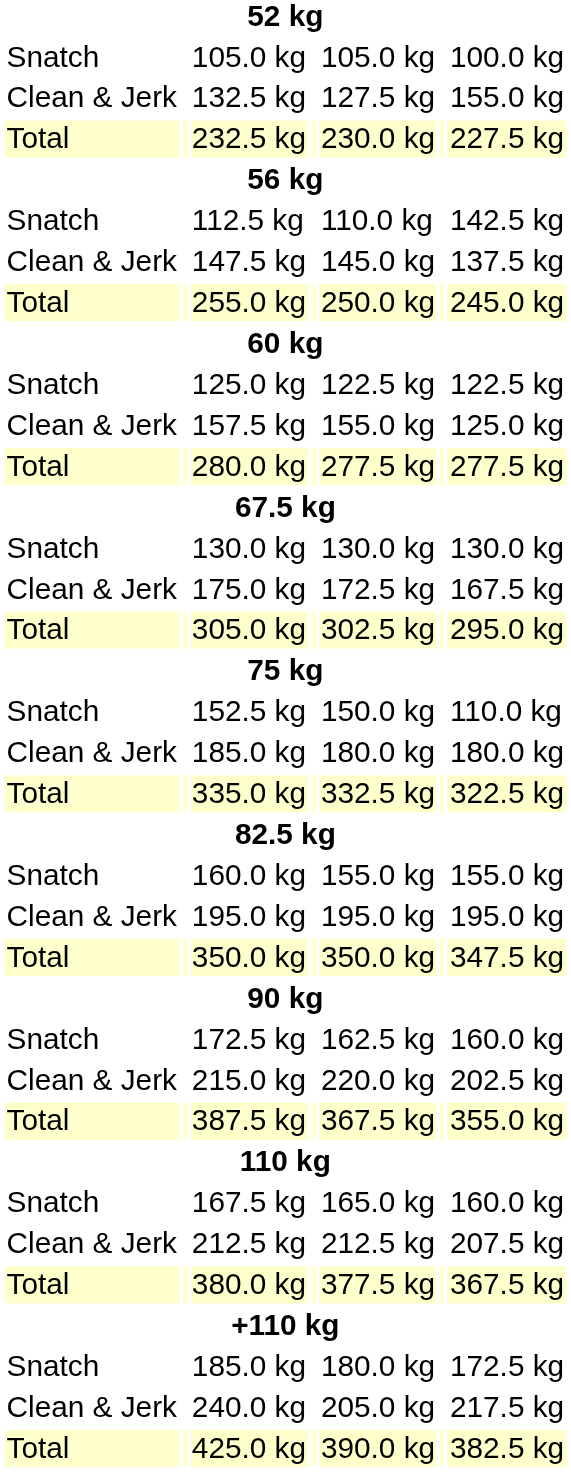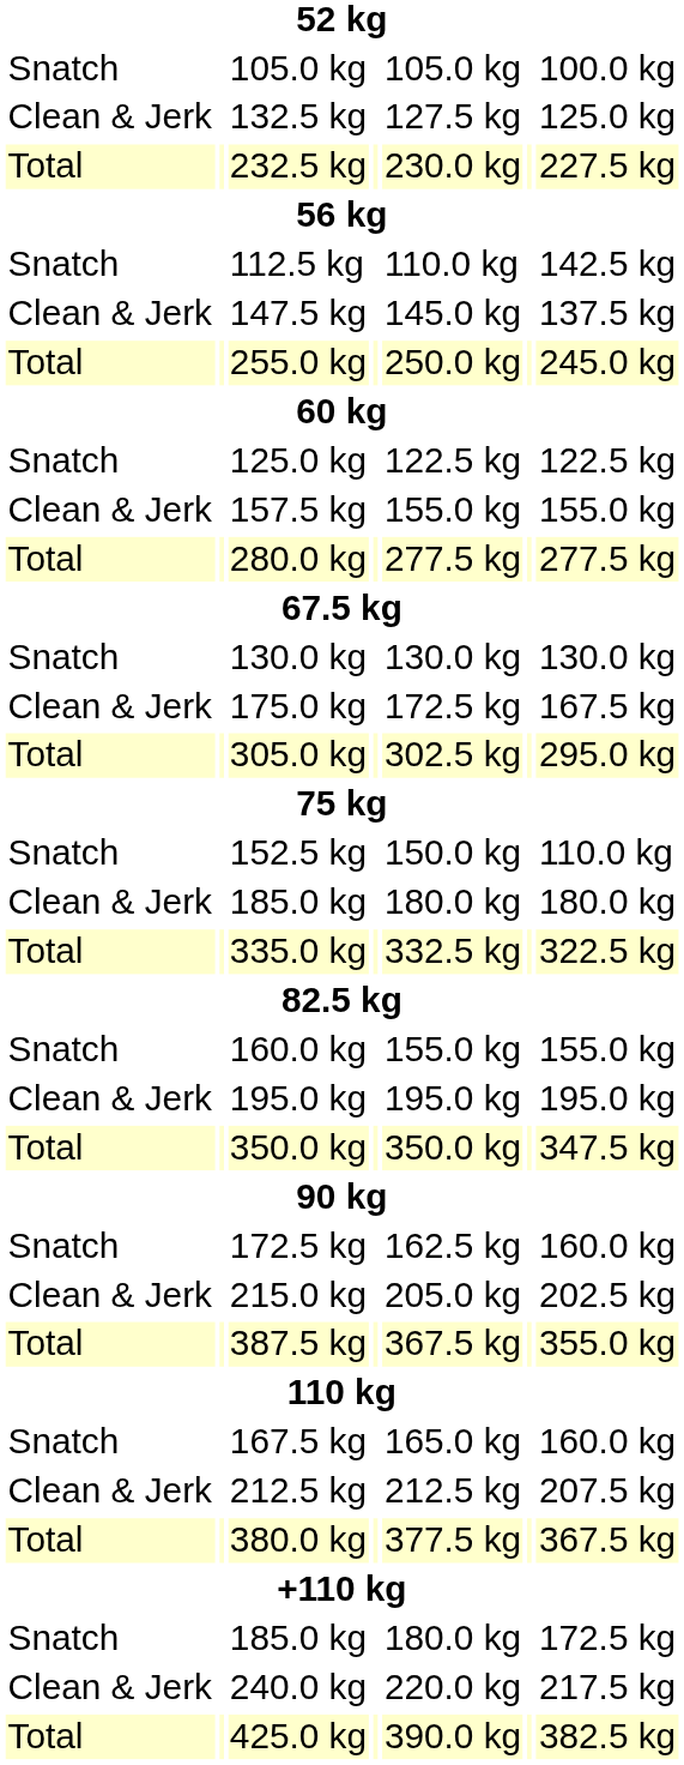132.5 kg | column 7: 155.0 kg -> 125.0 kg
157.5 kg | column 7: 125.0 kg -> 155.0 kg
215.0 kg | column 5: 220.0 kg -> 205.0 kg
240.0 kg | column 5: 205.0 kg -> 220.0 kg
